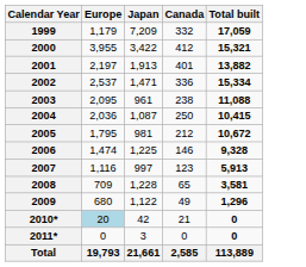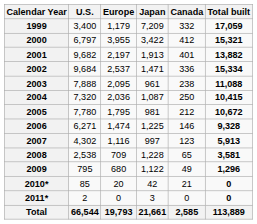+ column: U.S. | 3,400 | 6,797 | 9,682 | 9,684 | 7,888 | 7,320 | 7,780 | 6,271 | 4,302 | 2,538 | 795 | 85 | 2 | 66,544
2010* | Europe: lightblue background -> no background
